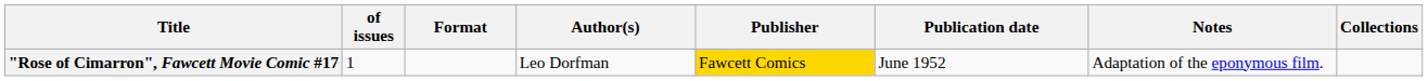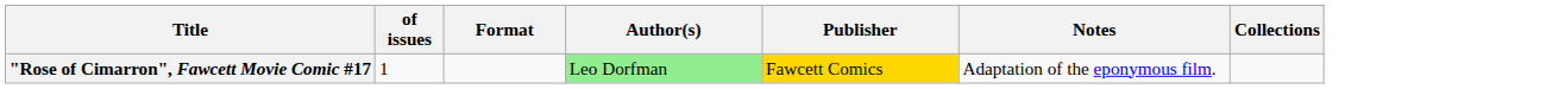- column: Publication date | June 1952
"Rose of Cimarron", Fawcett Movie Comic #17 | Author(s): no background -> lightgreen background
